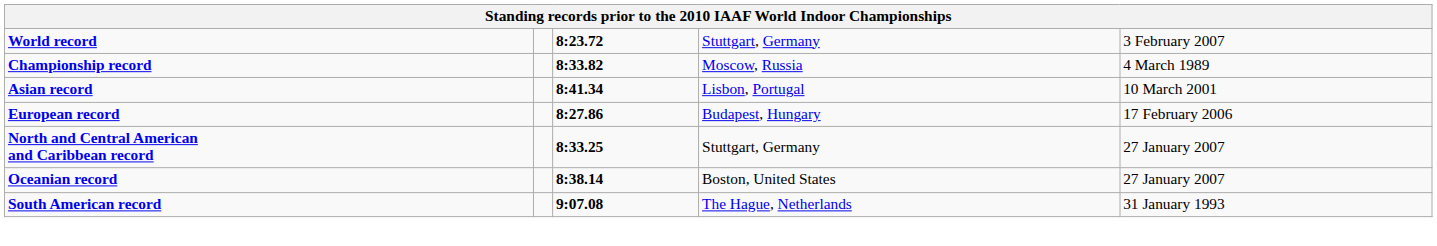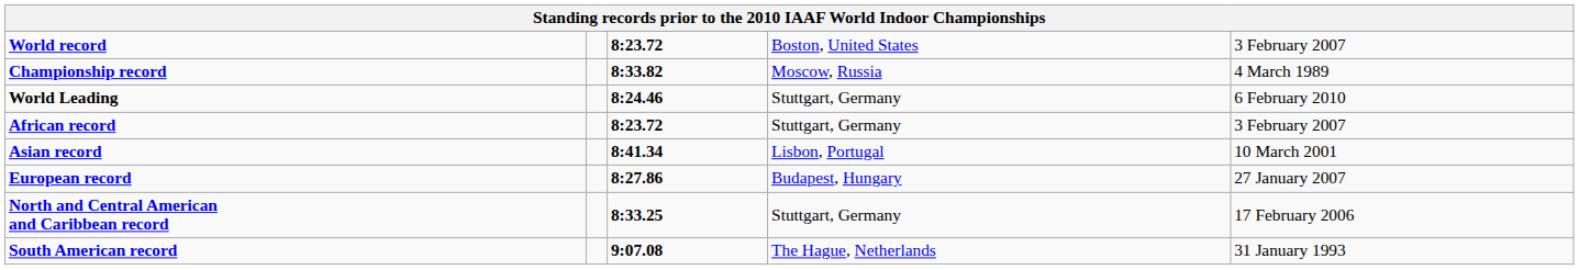World record | column 4: Stuttgart, Germany -> Boston, United States
+ row: World Leading | 8:24.46 | Stuttgart, Germany | 6 February 2010
+ row: African record | 8:23.72 | Stuttgart, Germany | 3 February 2007
European record | column 5: 17 February 2006 -> 27 January 2007
North and Central American and Caribbean record | column 5: 27 January 2007 -> 17 February 2006
- row: Oceanian record | 8:38.14 | Boston, United States | 27 January 2007
